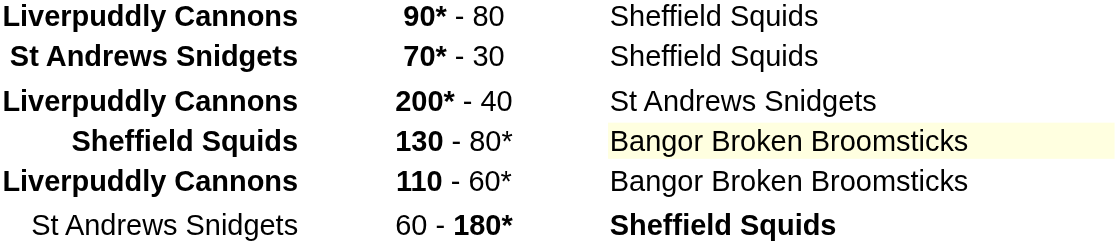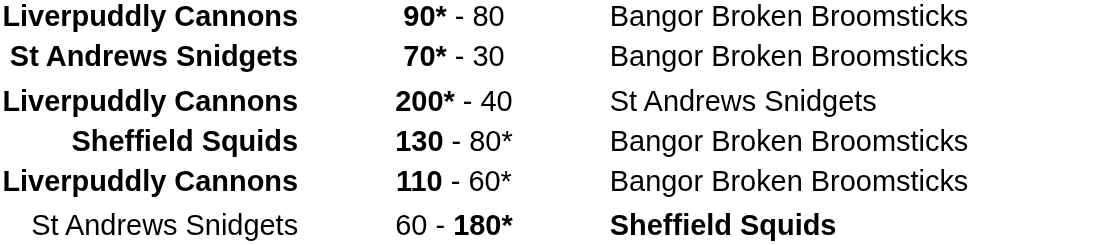90* - 80 | column 3: Sheffield Squids -> Bangor Broken Broomsticks
70* - 30 | column 3: Sheffield Squids -> Bangor Broken Broomsticks
130 - 80* | column 3: lightyellow background -> no background
